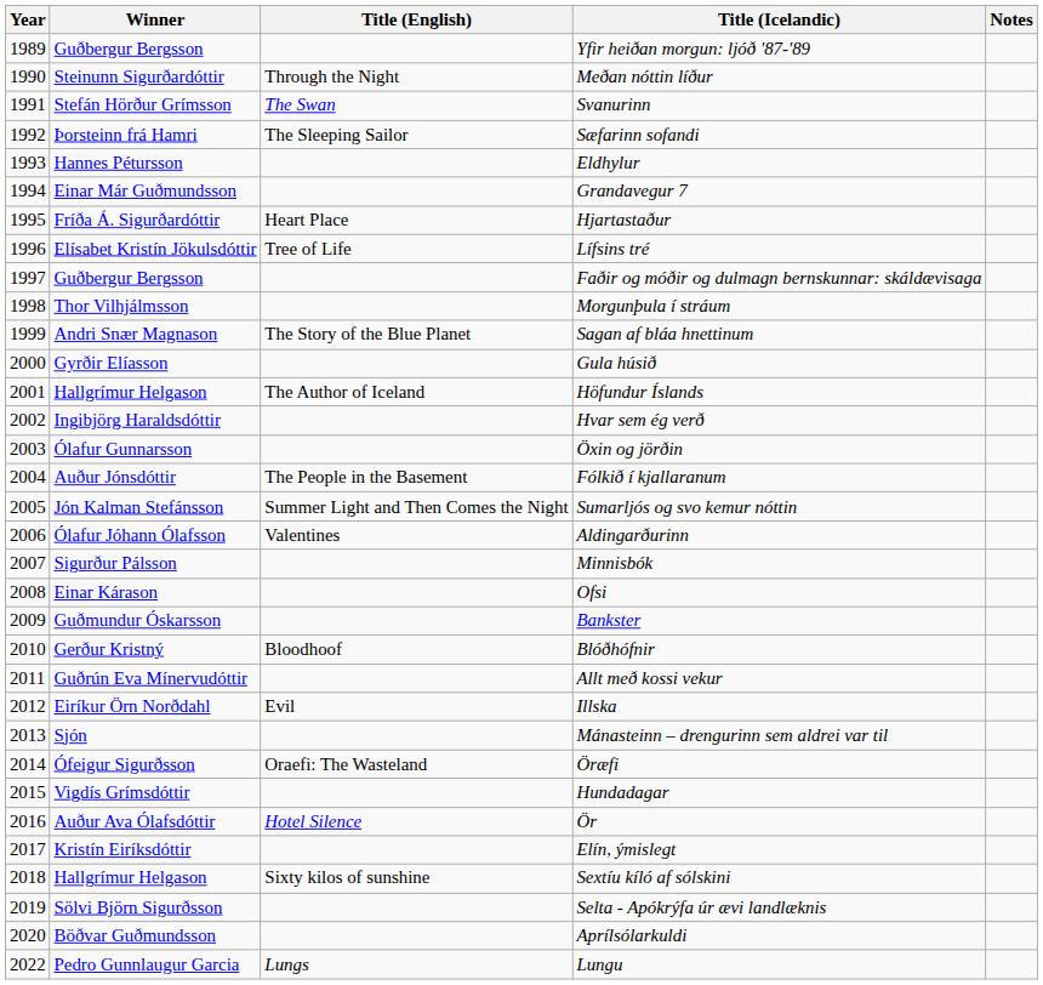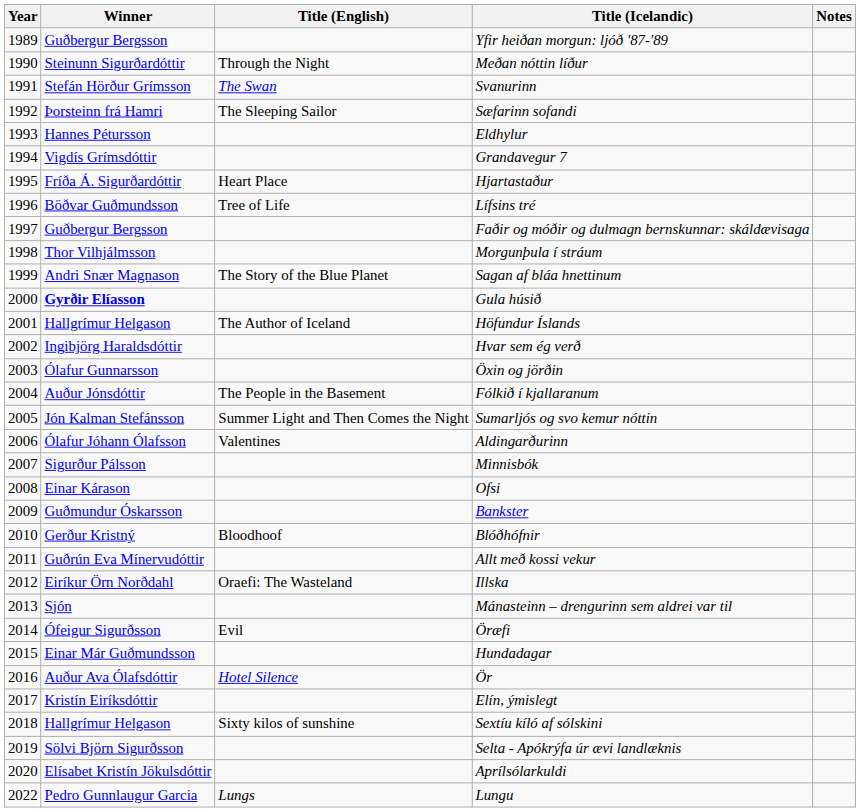Grandavegur 7 | Winner: Einar Már Guðmundsson -> Vigdís Grímsdóttir
Lífsins tré | Winner: Elísabet Kristín Jökulsdóttir -> Böðvar Guðmundsson
Gula húsið | Winner: normal -> bold
Illska | Title (English): Evil -> Oraefi: The Wasteland
Öræfi | Title (English): Oraefi: The Wasteland -> Evil
Hundadagar | Winner: Vigdís Grímsdóttir -> Einar Már Guðmundsson
Aprílsólarkuldi | Winner: Böðvar Guðmundsson -> Elísabet Kristín Jökulsdóttir
